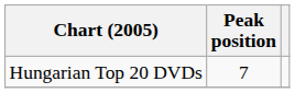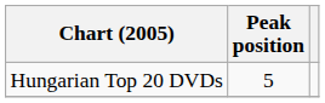Hungarian Top 20 DVDs | Peak position: 7 -> 5
